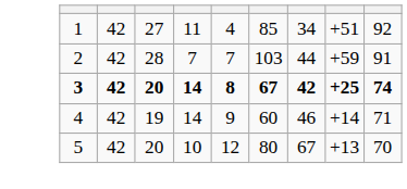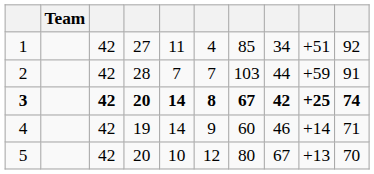+ column: Team
